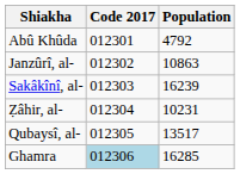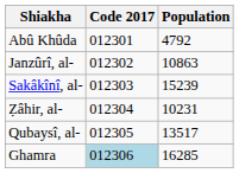Sakâkînî, al- | Population: 16239 -> 15239
